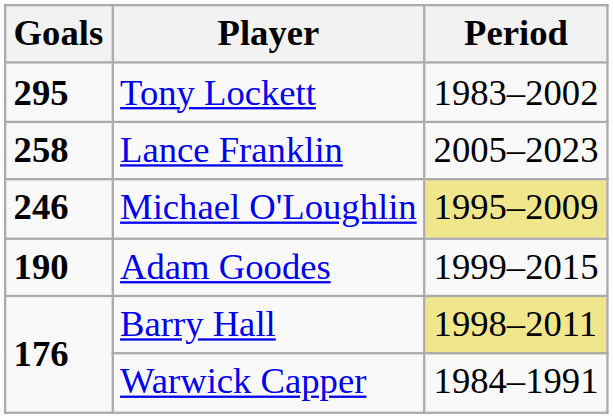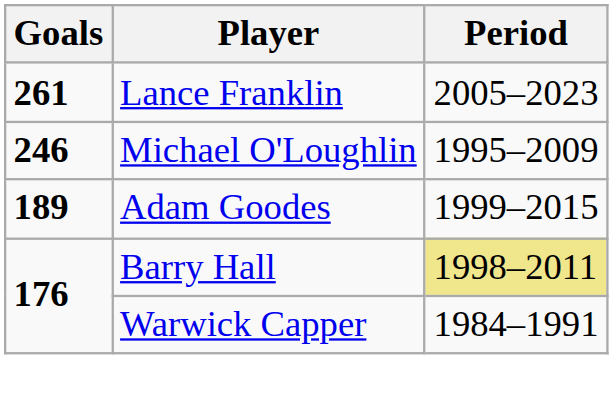- row: 295 | Tony Lockett | 1983–2002
Lance Franklin | Goals: 258 -> 261
Michael O'Loughlin | Period: khaki background -> no background
Adam Goodes | Goals: 190 -> 189
